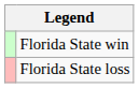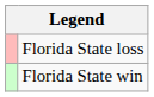rows swapped: Florida State win <-> Florida State loss
